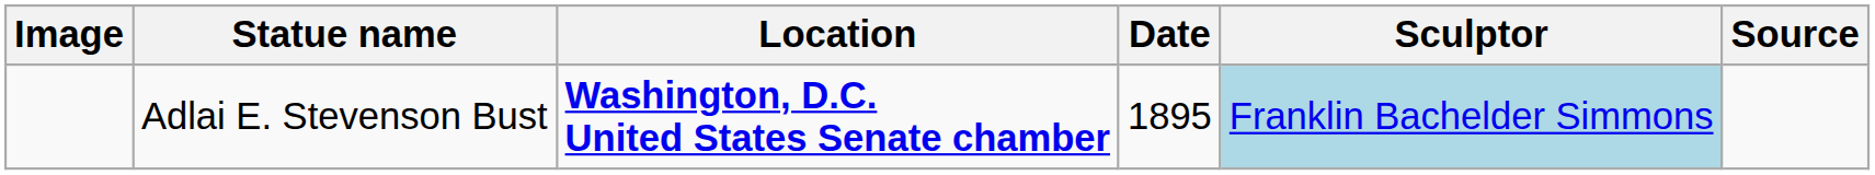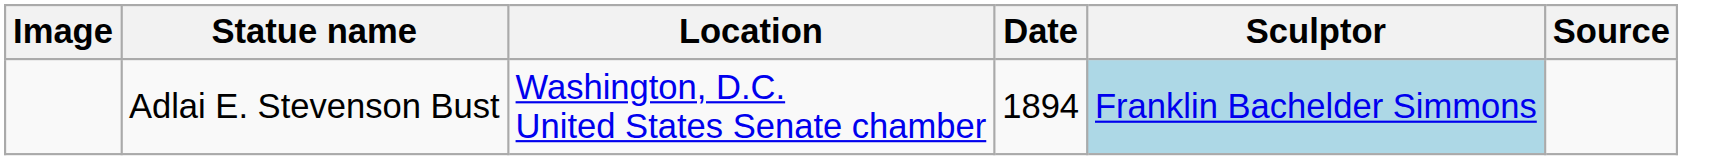Adlai E. Stevenson Bust | Location: bold -> normal
Adlai E. Stevenson Bust | Date: 1895 -> 1894
